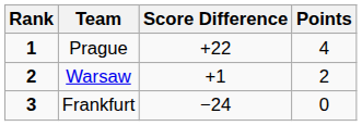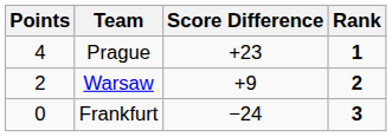columns swapped: Rank <-> Points
Prague | Score Difference: +22 -> +23
Warsaw | Score Difference: +1 -> +9
